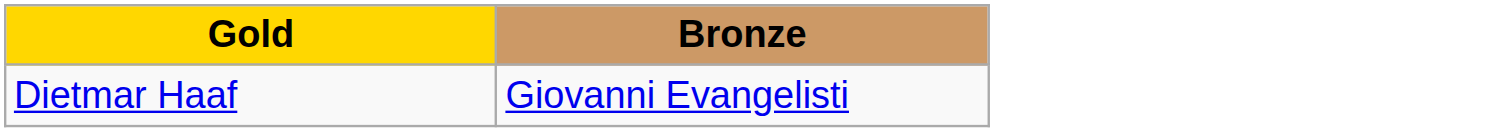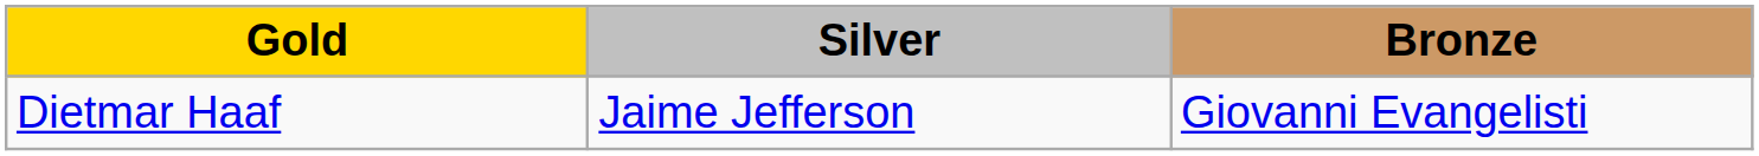+ column: Silver | Jaime Jefferson
